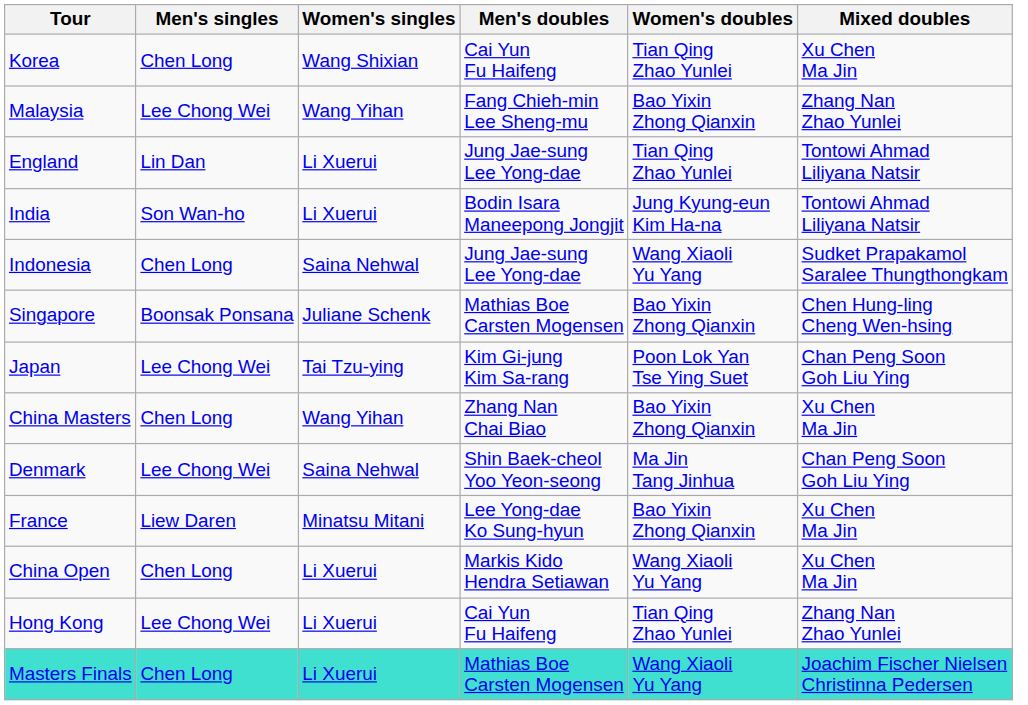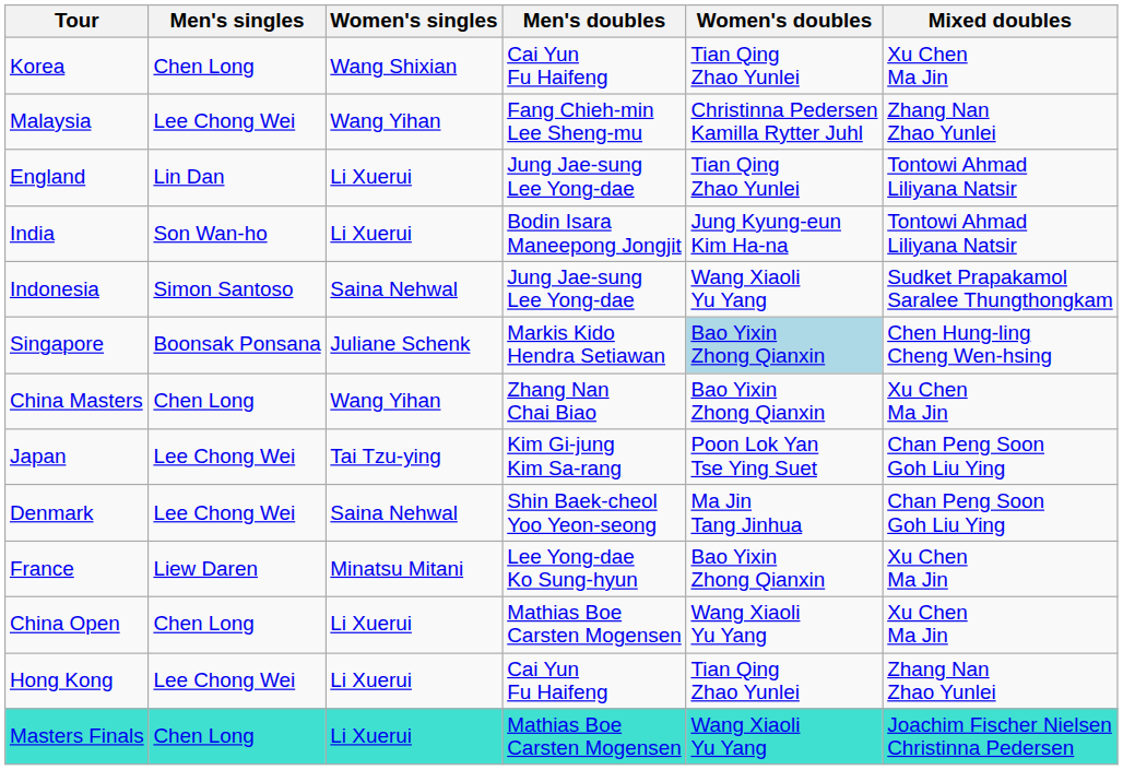Malaysia | Women's doubles: Bao Yixin Zhong Qianxin -> Christinna Pedersen Kamilla Rytter Juhl
Indonesia | Men's singles: Chen Long -> Simon Santoso
Singapore | Men's doubles: Mathias Boe Carsten Mogensen -> Markis Kido Hendra Setiawan
Singapore | Women's doubles: no background -> lightblue background
rows swapped: China Masters <-> Japan
China Open | Men's doubles: Markis Kido Hendra Setiawan -> Mathias Boe Carsten Mogensen
